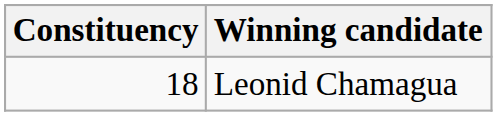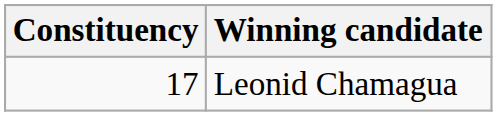Leonid Chamagua | Constituency: 18 -> 17
